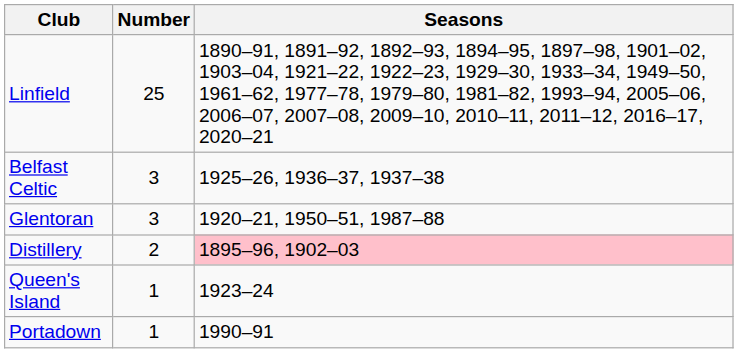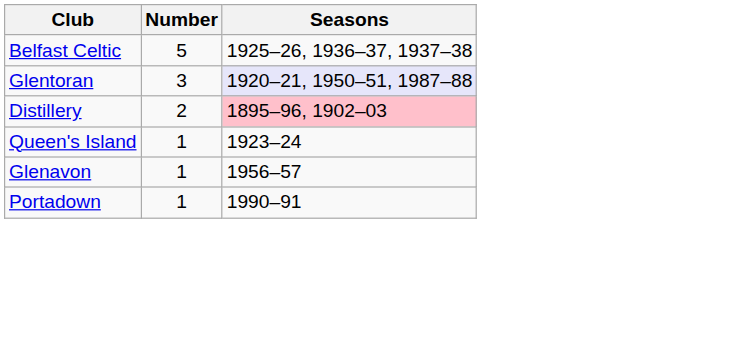- row: Linfield | 25 | 1890–91, 1891–92, 1892–93, 1894–95, 1897–98, 1901–02, 1903–04, 1921–22, 1922–23, 1929–30, 1933–34, 1949–50, 1961–62, 1977–78, 1979–80, 1981–82, 1993–94, 2005–06, 2006–07, 2007–08, 2009–10, 2010–11, 2011–12, 2016–17, 2020–21
Belfast Celtic | Number: 3 -> 5
Glentoran | Seasons: no background -> lavender background
+ row: Glenavon | 1 | 1956–57
